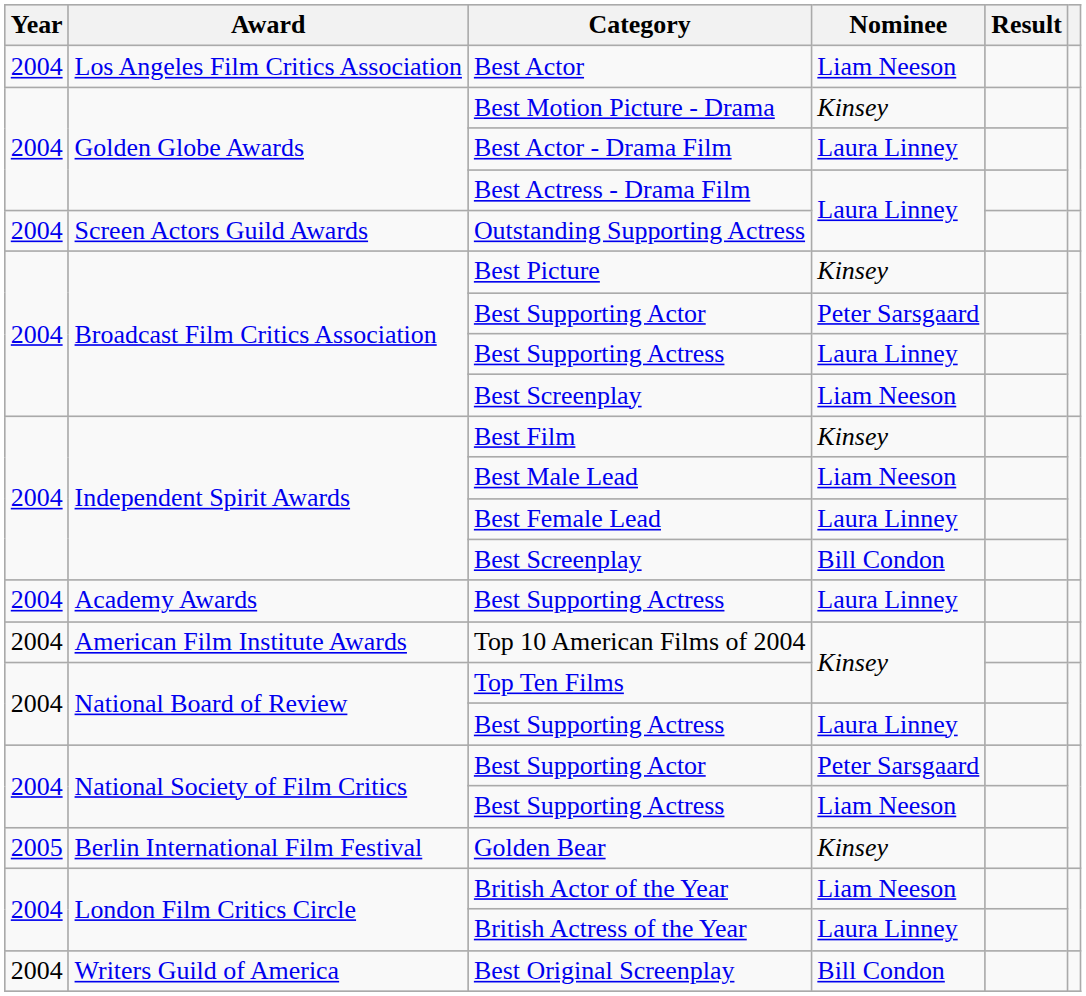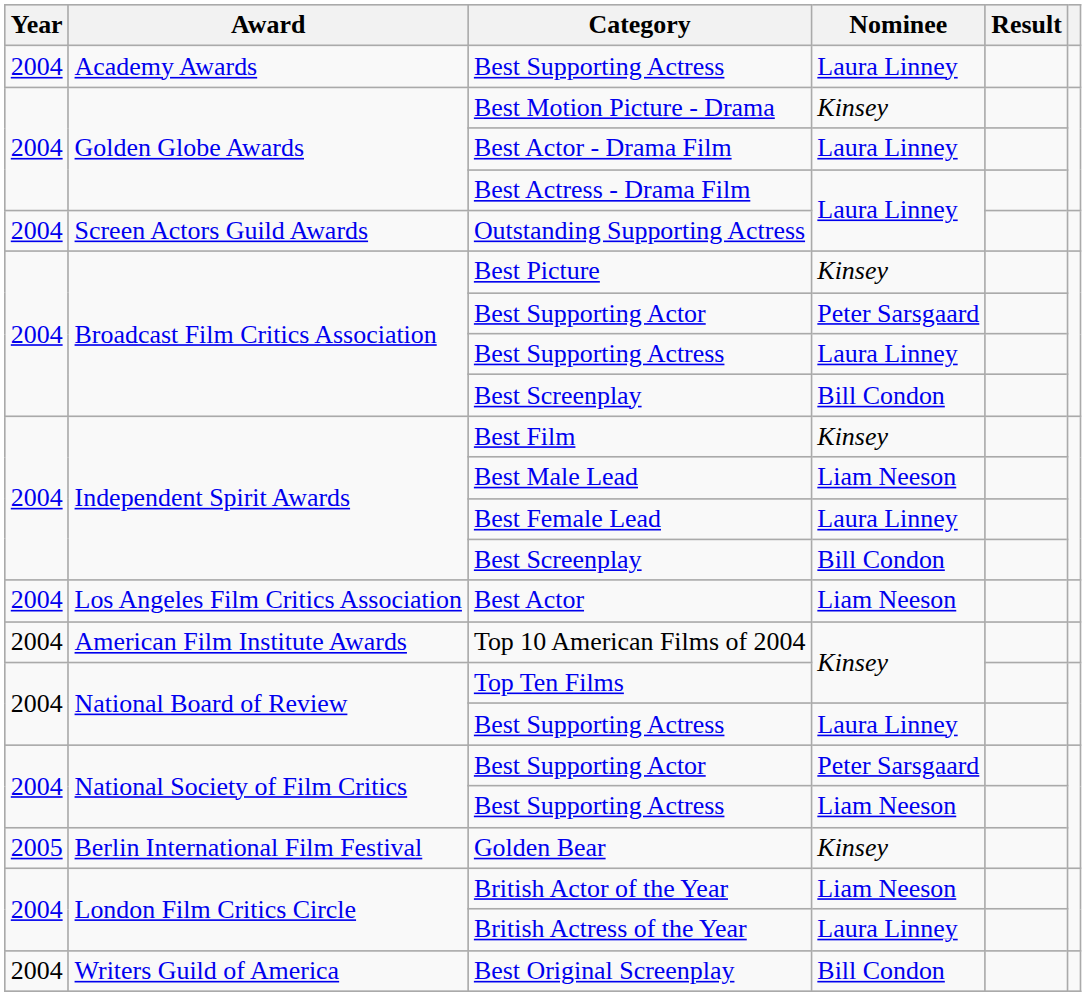rows swapped: Academy Awards / Best Supporting Actress <-> Best Actor
Broadcast Film Critics Association / Best Screenplay | Nominee: Liam Neeson -> Bill Condon
